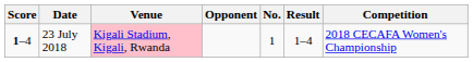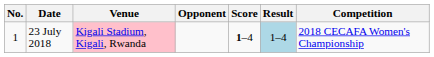columns swapped: No. <-> Score
23 July 2018 | Result: no background -> lightblue background
